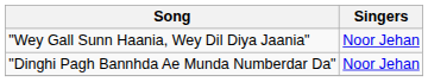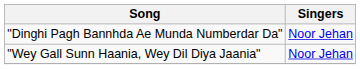rows swapped: "Dinghi Pagh Bannhda Ae Munda Numberdar Da" <-> "Wey Gall Sunn Haania, Wey Dil Diya Jaania"
